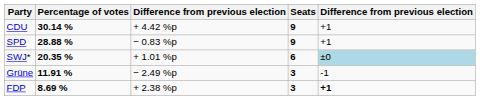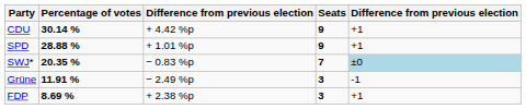SPD | column 3: − 0.83 %p -> + 1.01 %p
SWJ* | column 3: + 1.01 %p -> − 0.83 %p
SWJ* | Seats: 6 -> 7
FDP | column 5: bold -> normal
